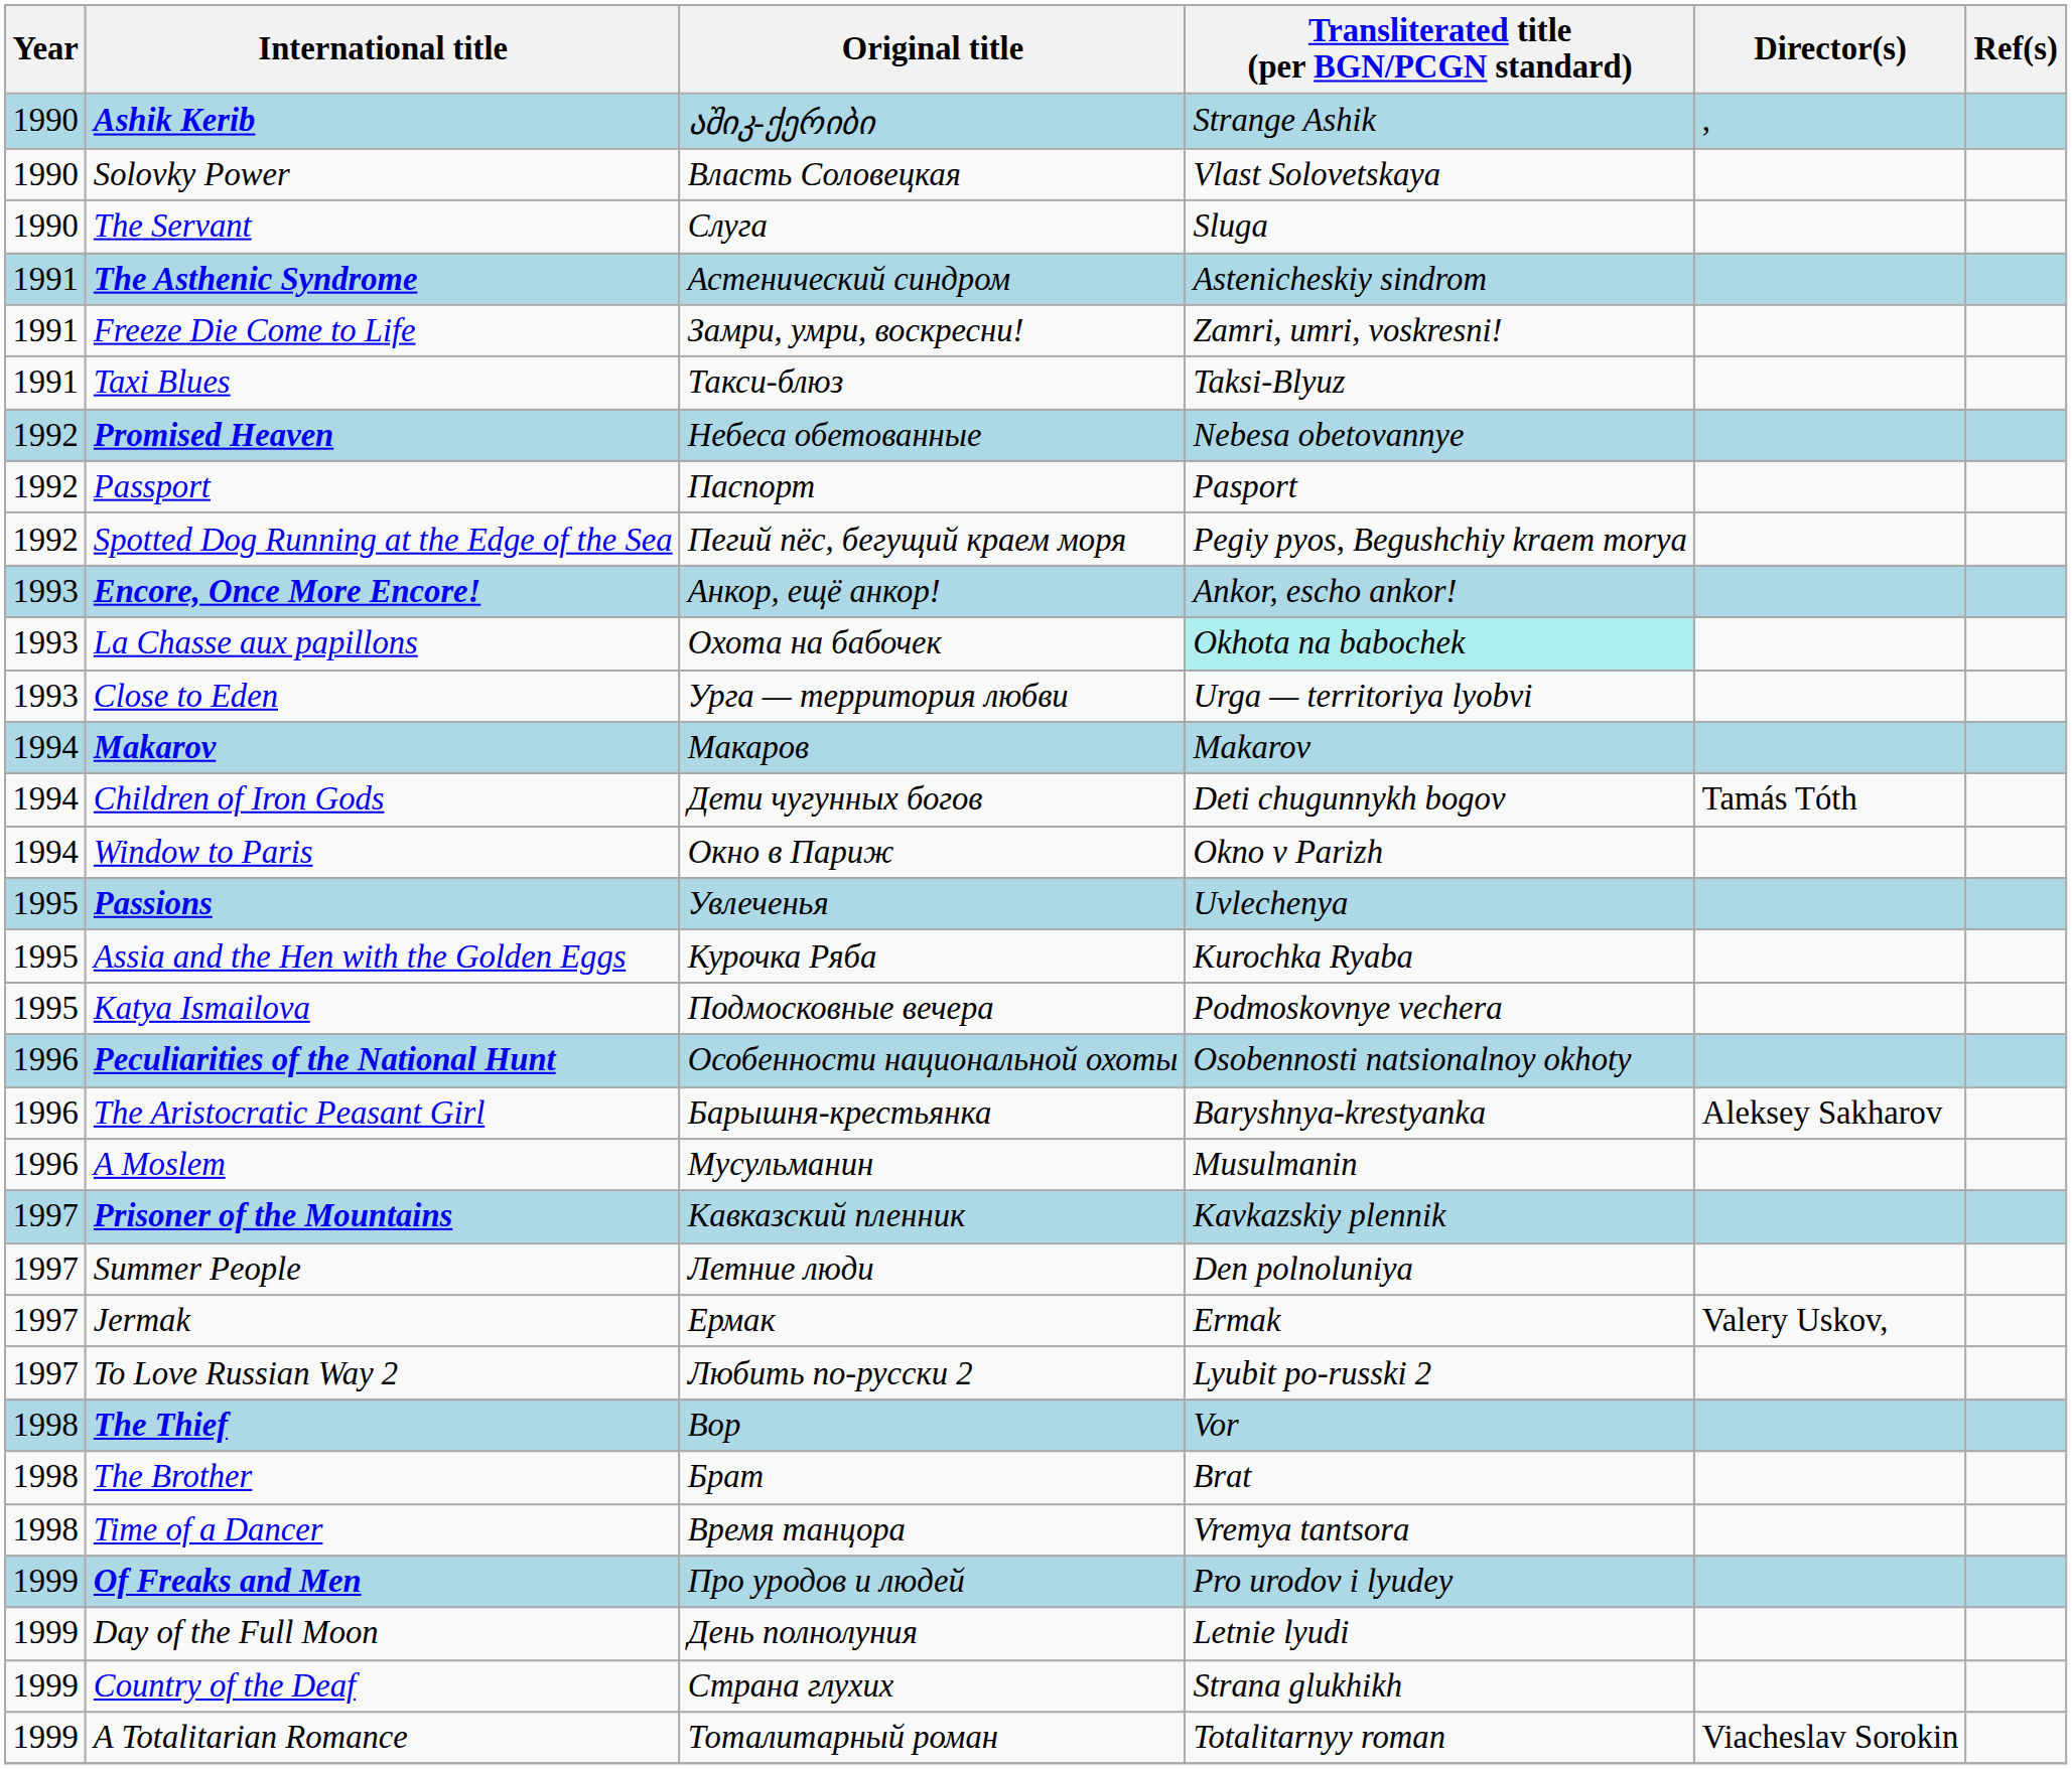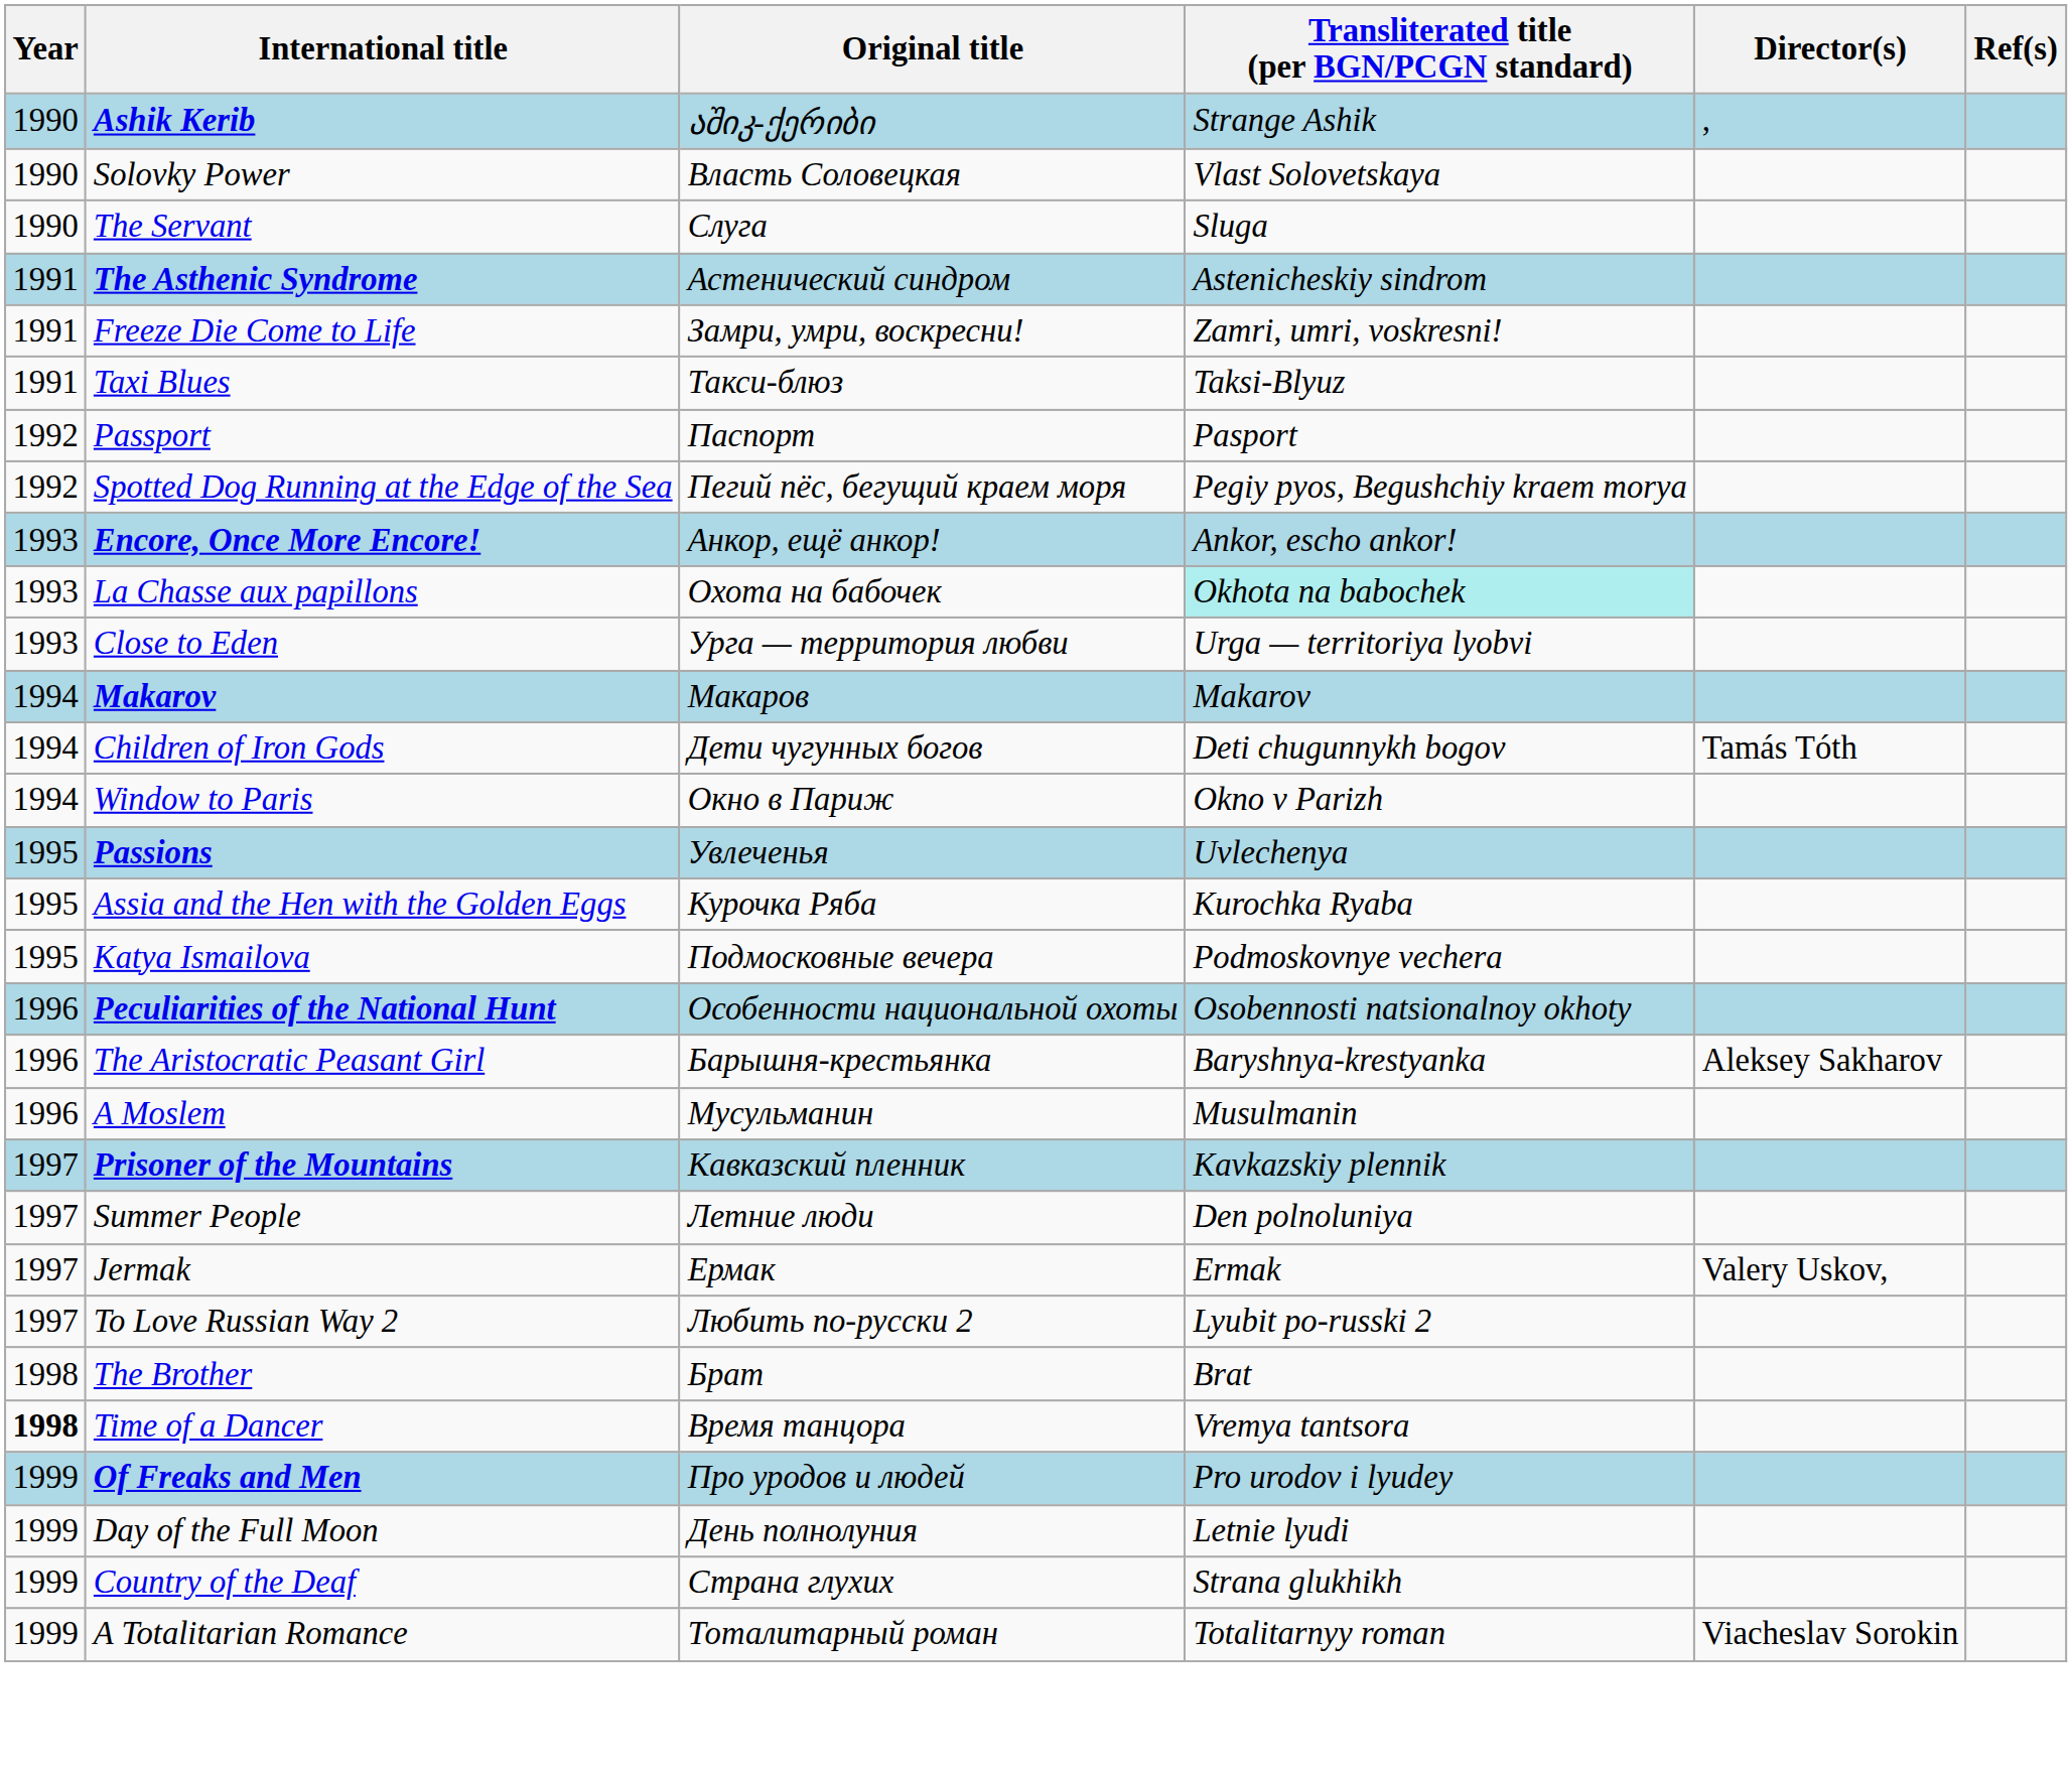- row: 1992 | Promised Heaven | Небеса обетованные | Nebesa obetovannye
- row: 1998 | The Thief | Вор | Vor
Time of a Dancer | Year: normal -> bold
